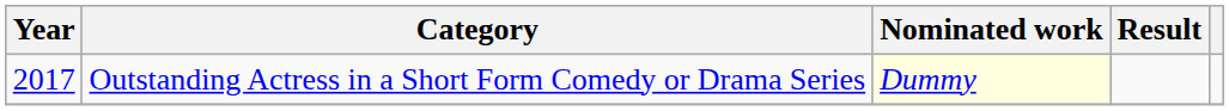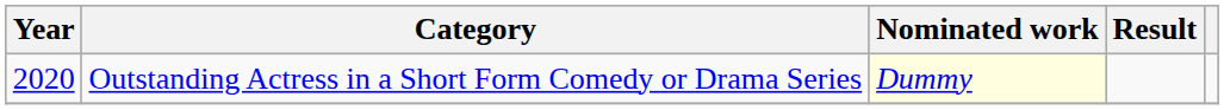Outstanding Actress in a Short Form Comedy or Drama Series | Year: 2017 -> 2020
